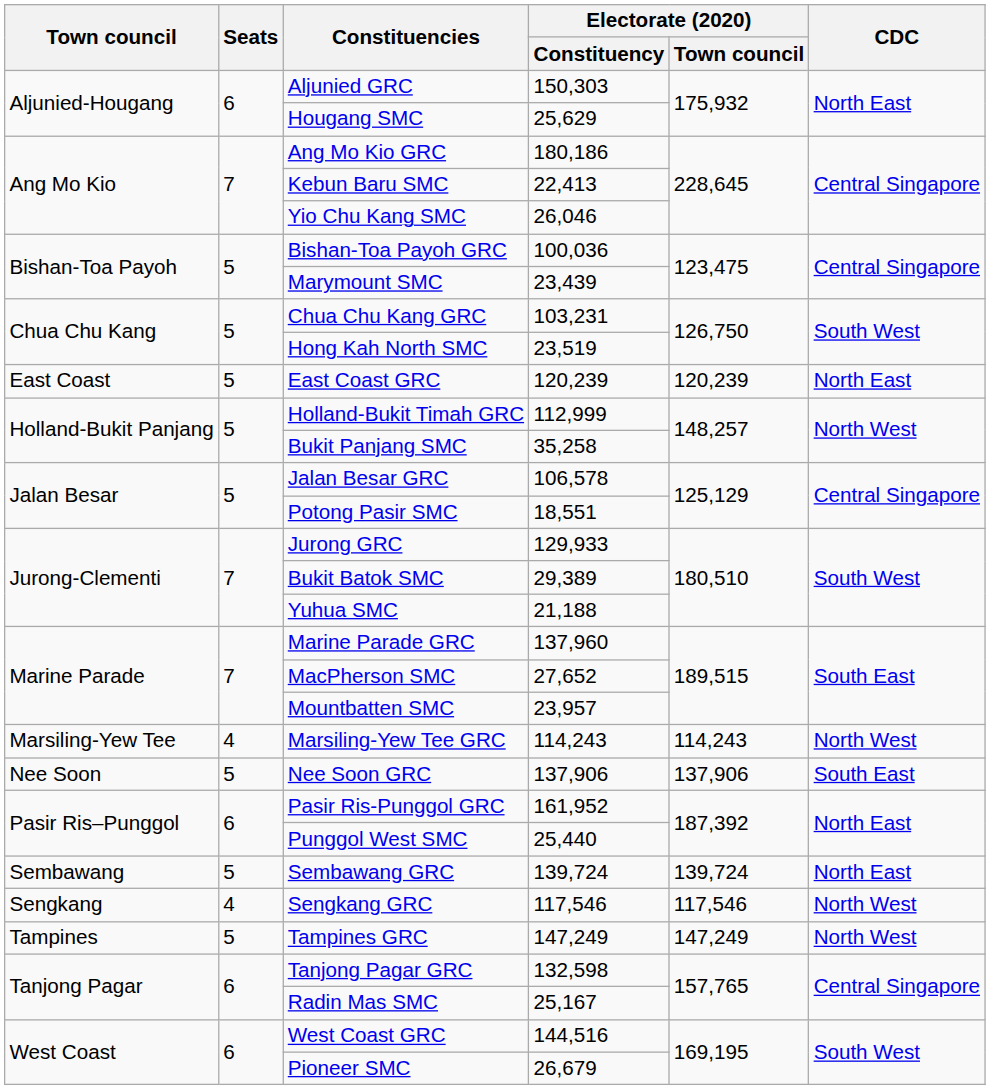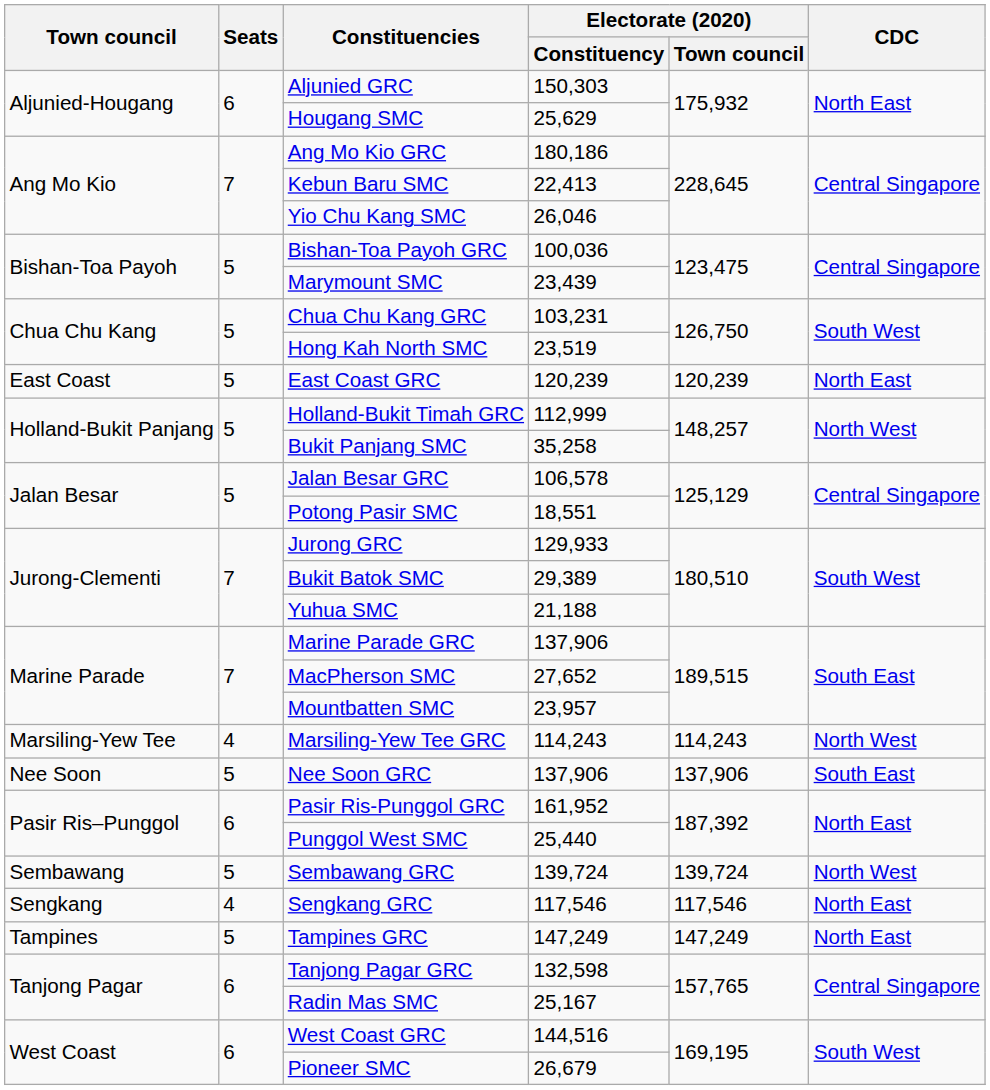Marine Parade GRC | Electorate (2020) / Constituency: 137,960 -> 137,906
Sembawang GRC | CDC: North East -> North West
Sengkang GRC | CDC: North West -> North East
Tampines GRC | CDC: North West -> North East
